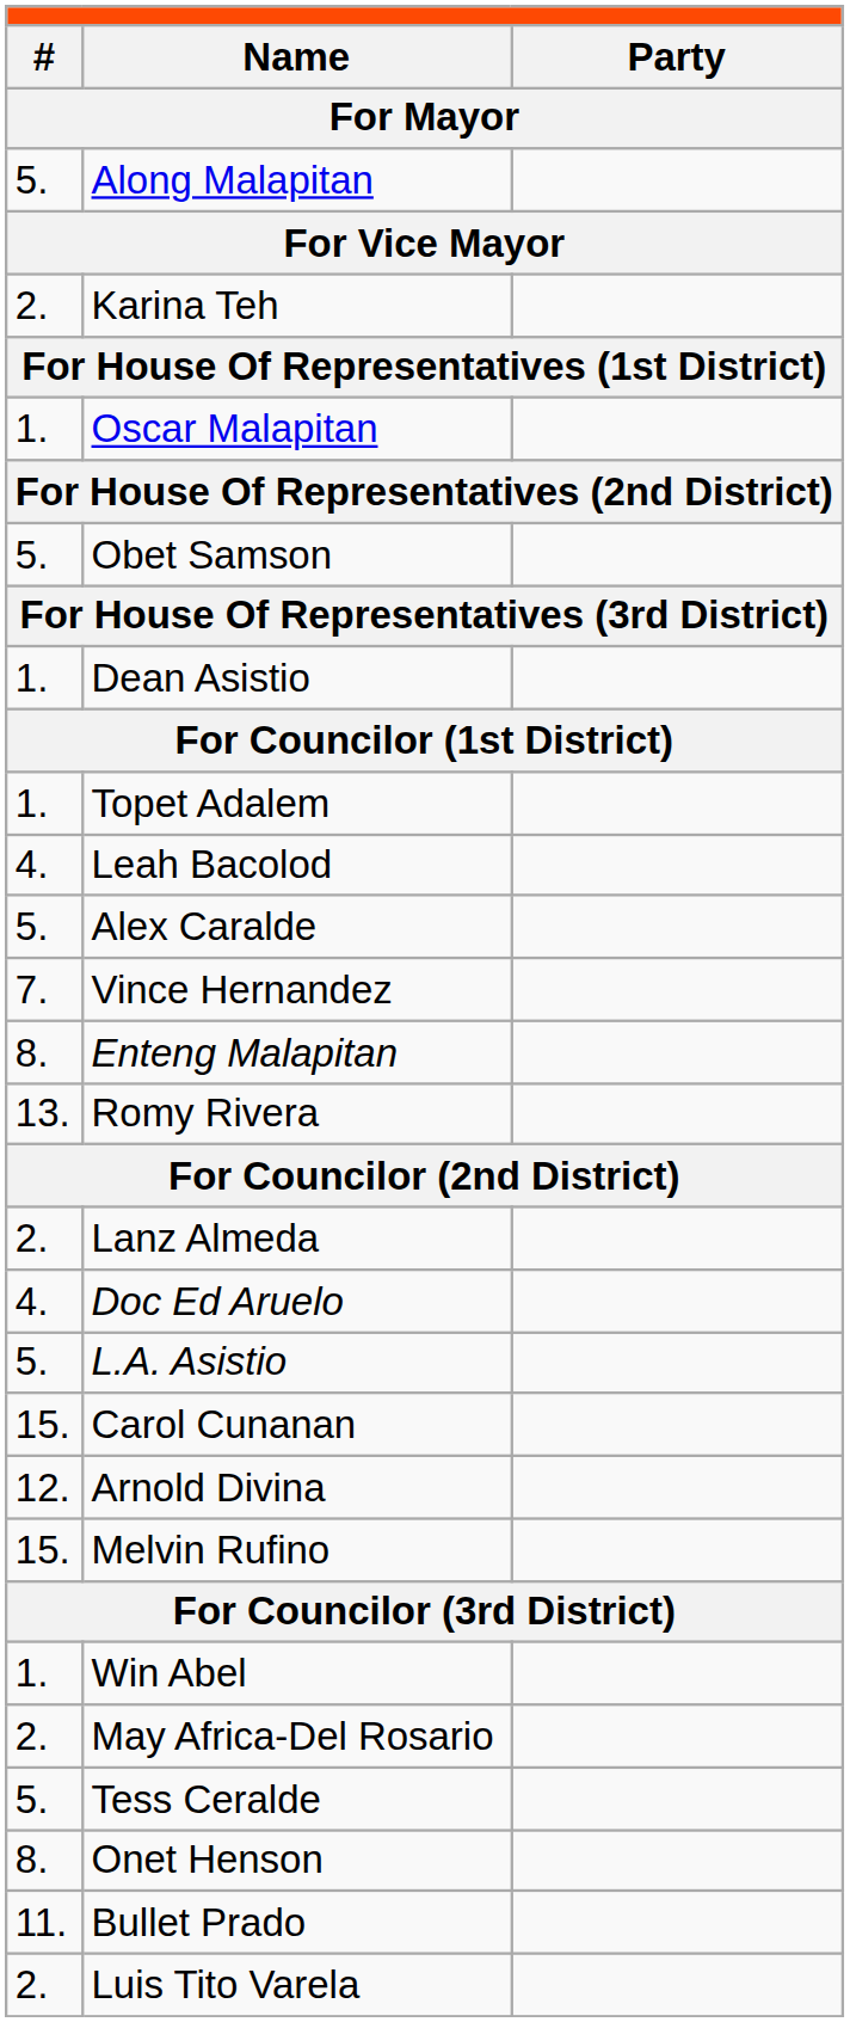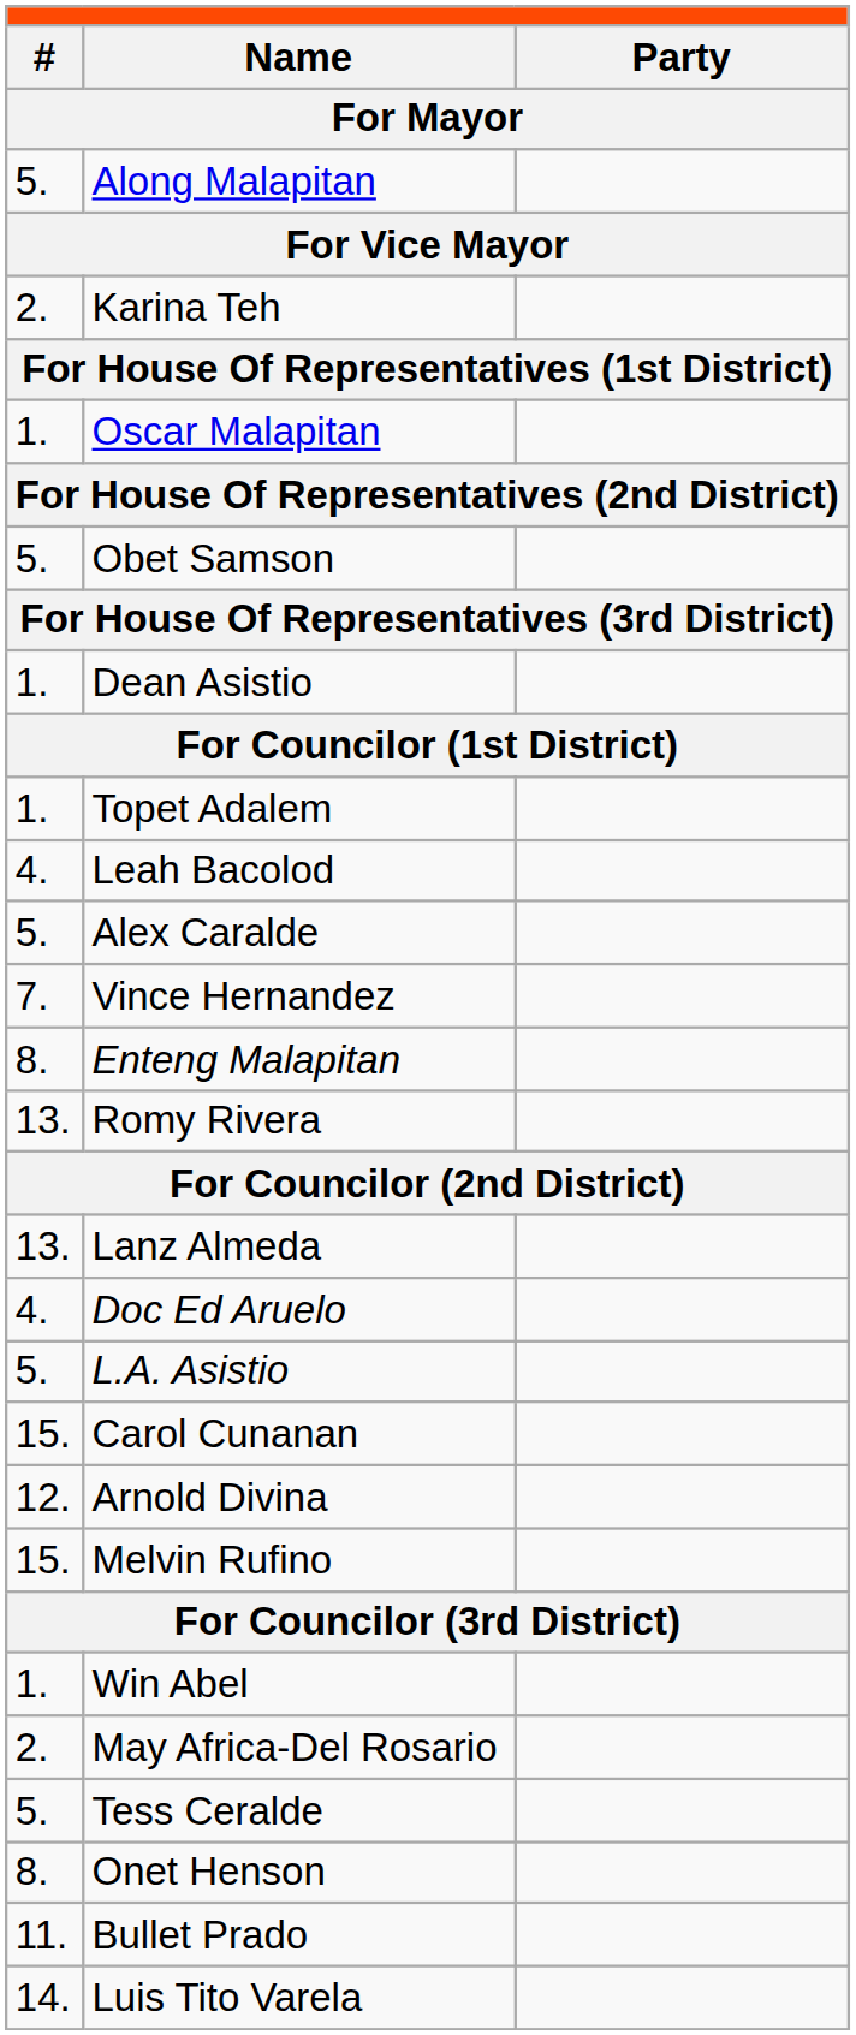Lanz Almeda | column 1: 2. -> 13.
Luis Tito Varela | column 1: 2. -> 14.
